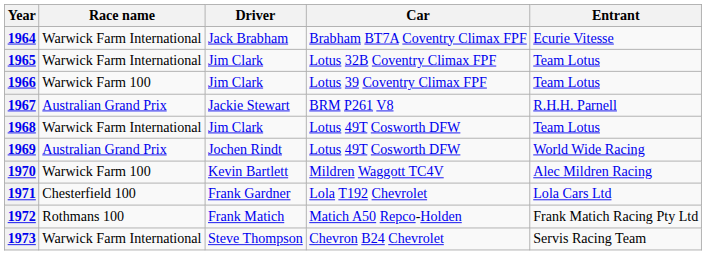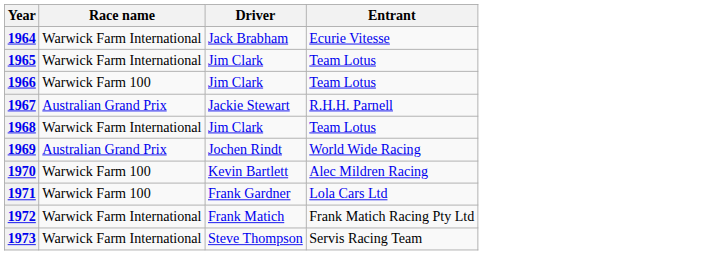- column: Car | Brabham BT7A Coventry Climax FPF | Lotus 32B Coventry Climax FPF | Lotus 39 Coventry Climax FPF | BRM P261 V8 | Lotus 49T Cosworth DFW | Lotus 49T Cosworth DFW | Mildren Waggott TC4V | Lola T192 Chevrolet | Matich A50 Repco-Holden | Chevron B24 Chevrolet
1971 | Race name: Chesterfield 100 -> Warwick Farm 100
1972 | Race name: Rothmans 100 -> Warwick Farm International
